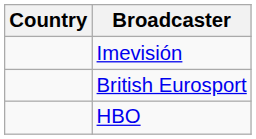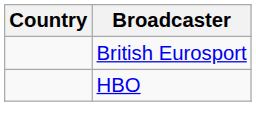- row: Imevisión
